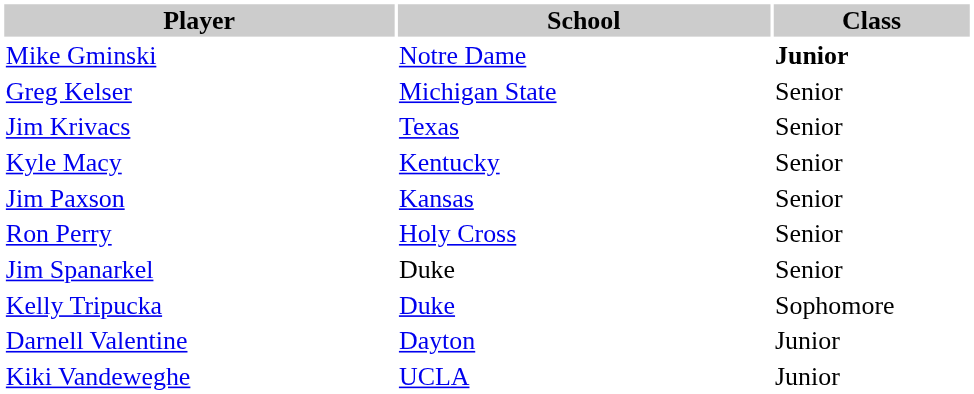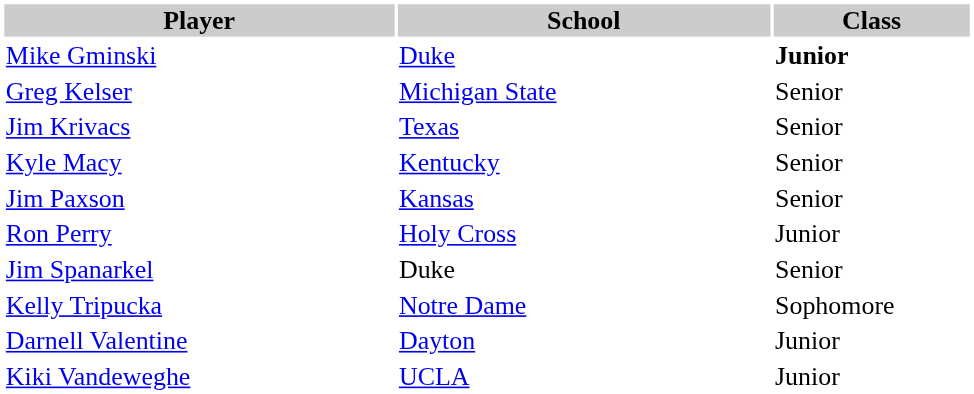Mike Gminski | School: Notre Dame -> Duke
Ron Perry | Class: Senior -> Junior
Kelly Tripucka | School: Duke -> Notre Dame
